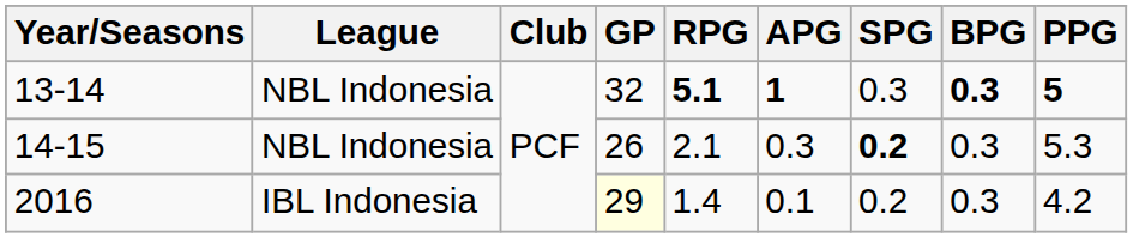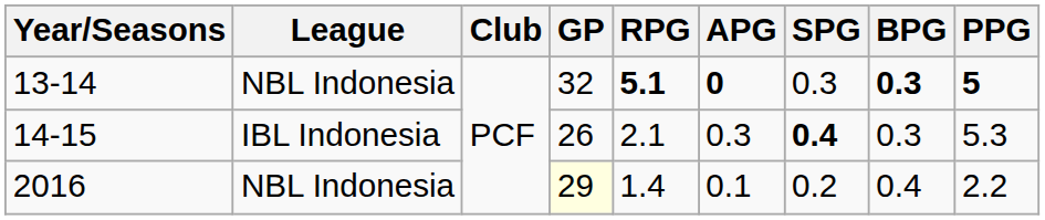13-14 | APG: 1 -> 0
14-15 | League: NBL Indonesia -> IBL Indonesia
14-15 | SPG: 0.2 -> 0.4
2016 | League: IBL Indonesia -> NBL Indonesia
2016 | BPG: 0.3 -> 0.4
2016 | PPG: 4.2 -> 2.2
